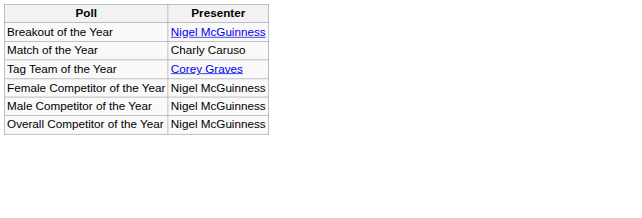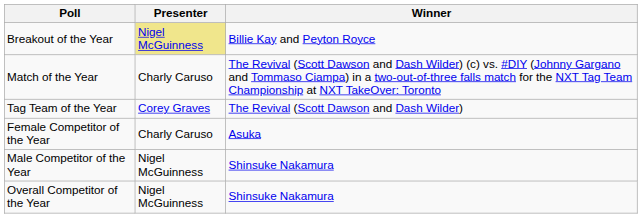+ column: Winner | Billie Kay and Peyton Royce | The Revival (Scott Dawson and Dash Wilder) (c) vs. #DIY (Johnny Gargano and Tommaso Ciampa) in a two-out-of-three falls match for the NXT Tag Team Championship at NXT TakeOver: Toronto | The Revival (Scott Dawson and Dash Wilder) | Asuka | Shinsuke Nakamura | Shinsuke Nakamura
Breakout of the Year | Presenter: no background -> khaki background
Female Competitor of the Year | Presenter: Nigel McGuinness -> Charly Caruso
